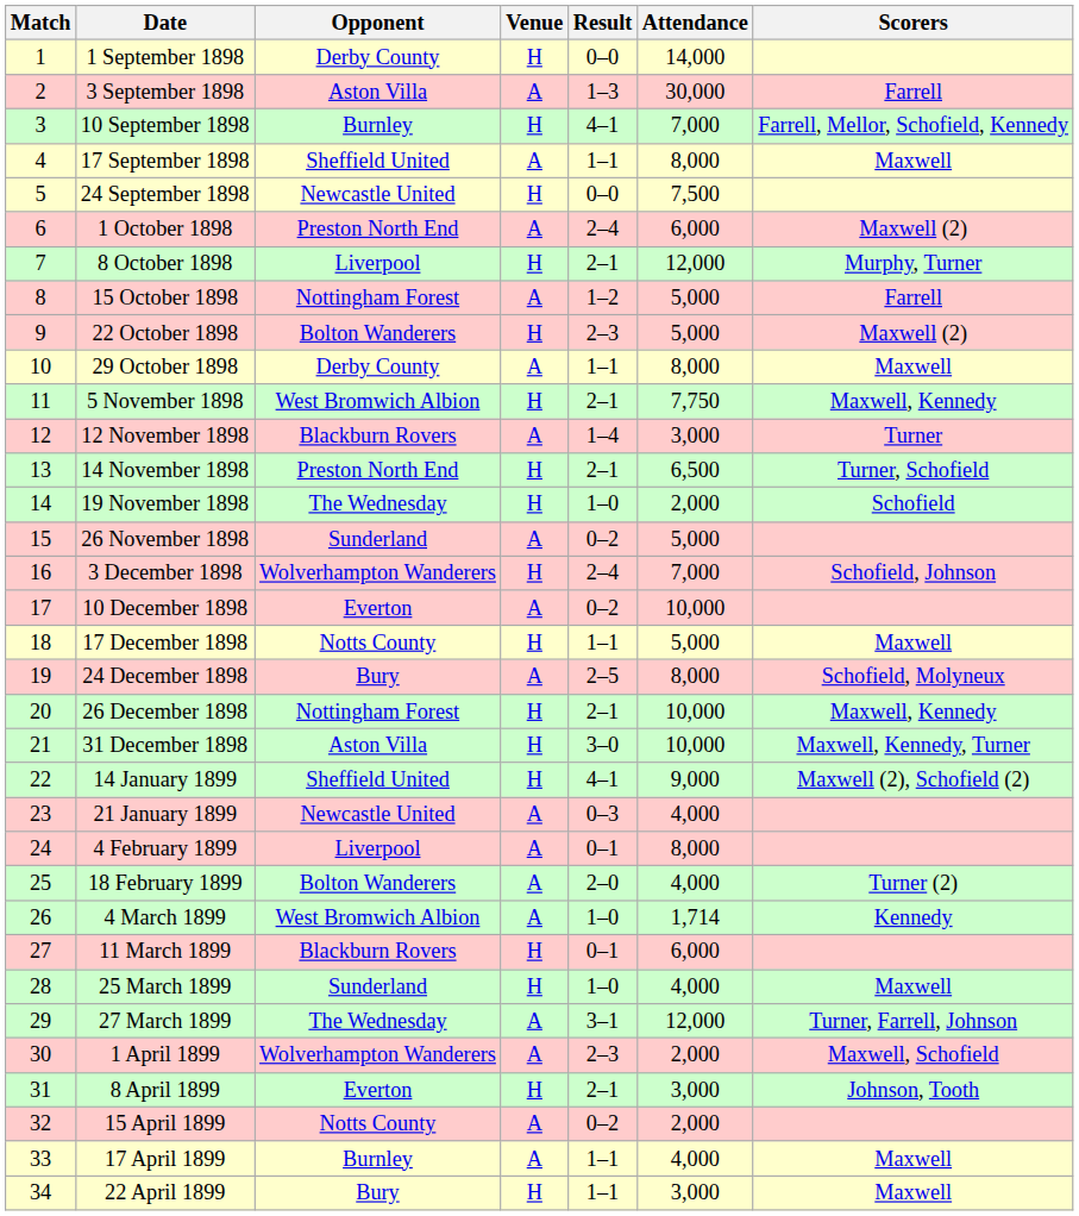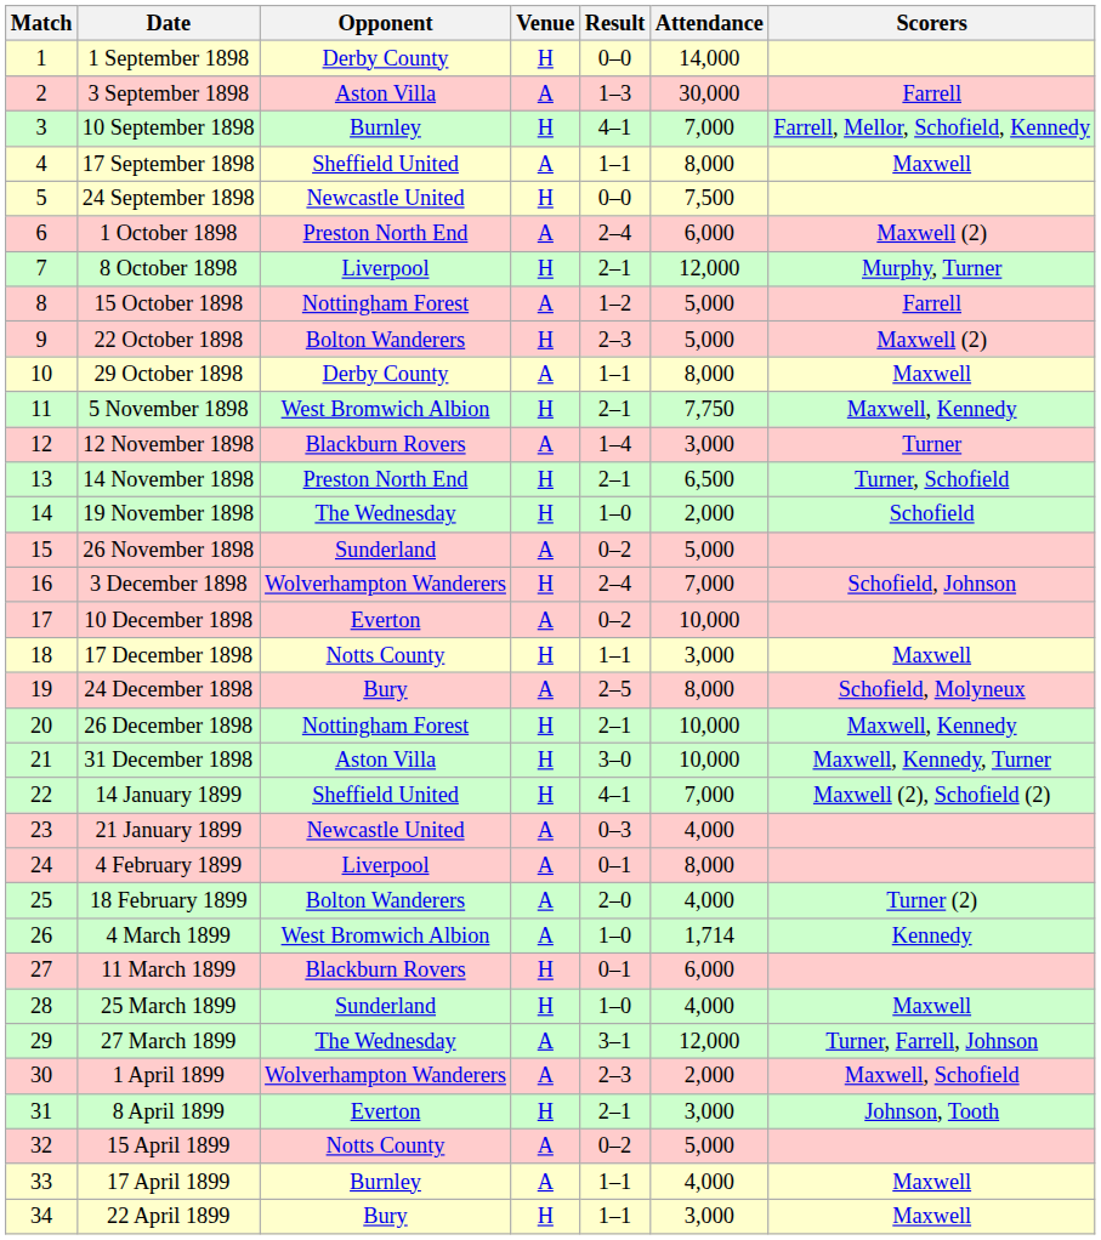17 December 1898 | Attendance: 5,000 -> 3,000
14 January 1899 | Attendance: 9,000 -> 7,000
15 April 1899 | Attendance: 2,000 -> 5,000
